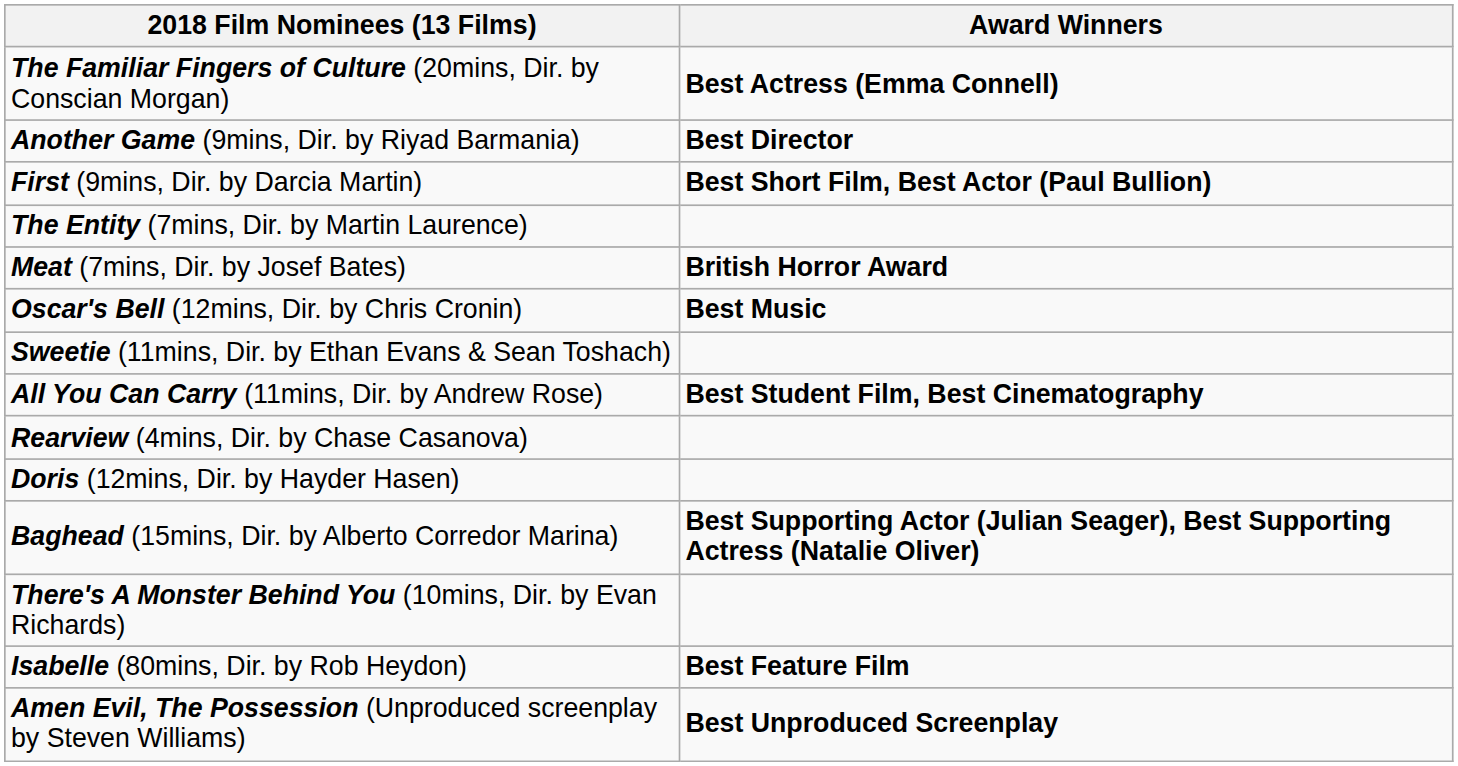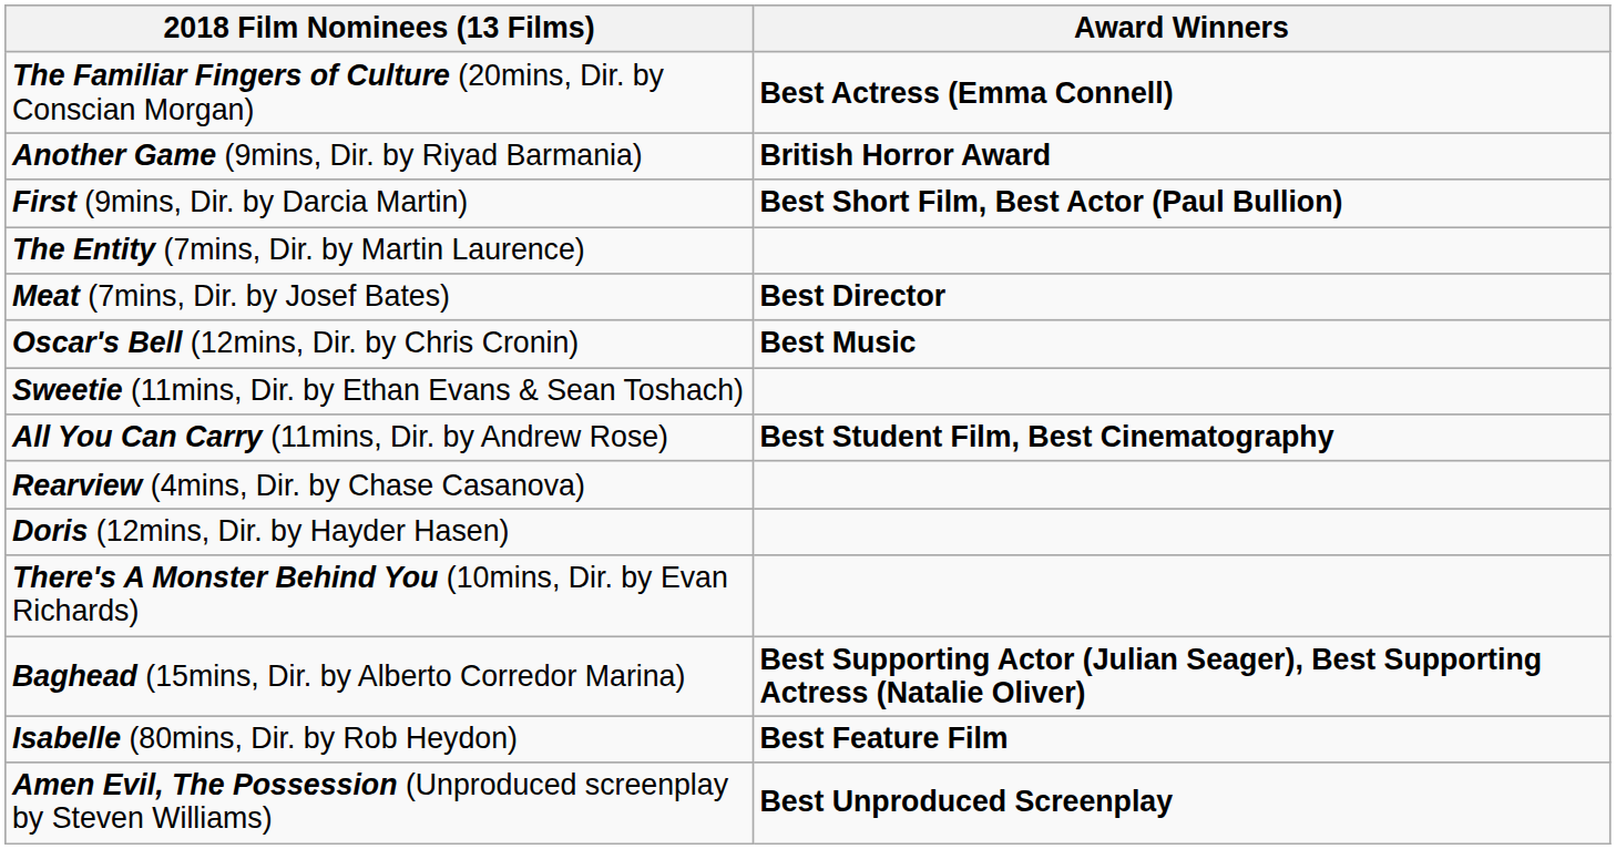Another Game (9mins, Dir. by Riyad Barmania) | Award Winners: Best Director -> British Horror Award
Meat (7mins, Dir. by Josef Bates) | Award Winners: British Horror Award -> Best Director
rows swapped: Baghead (15mins, Dir. by Alberto Corredor Marina) <-> There's A Monster Behind You (10mins, Dir. by Evan Richards)
